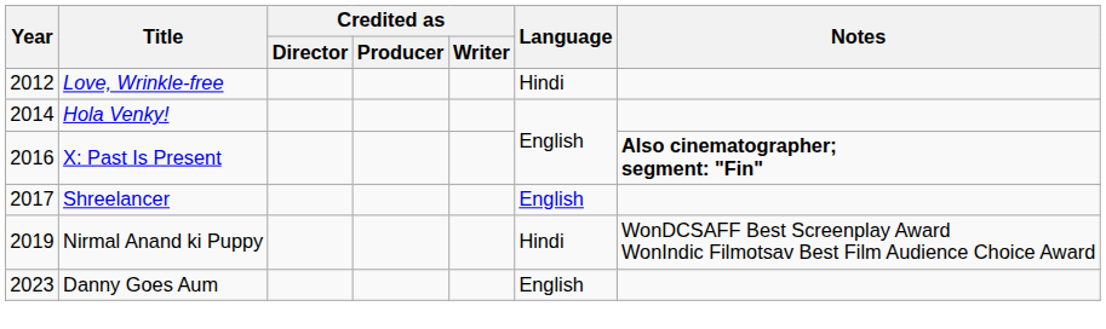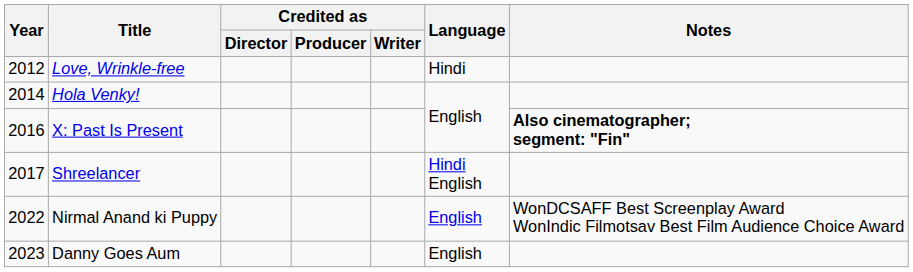Shreelancer | Language: English -> Hindi English
Nirmal Anand ki Puppy | Year: 2019 -> 2022
Nirmal Anand ki Puppy | Language: Hindi -> English
